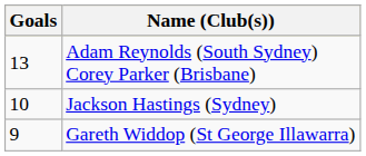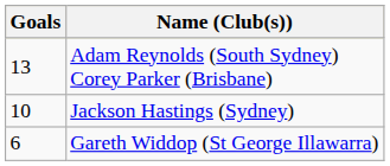Gareth Widdop (St George Illawarra) | Goals: 9 -> 6
